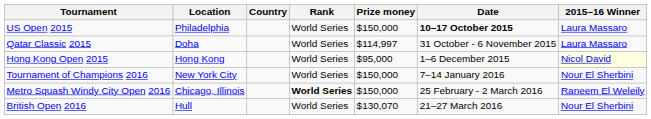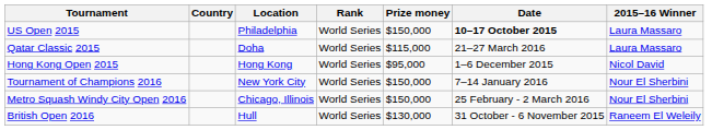columns swapped: Country <-> Location
Qatar Classic 2015 | Prize money: $114,997 -> $115,000
Qatar Classic 2015 | Date: 31 October - 6 November 2015 -> 21–27 March 2016
Hong Kong Open 2015 | 2015–16 Winner: lightyellow background -> no background
Metro Squash Windy City Open 2016 | Rank: bold -> normal
Metro Squash Windy City Open 2016 | 2015–16 Winner: Raneem El Weleily -> Nour El Sherbini
British Open 2016 | Prize money: $130,070 -> $130,000
British Open 2016 | Date: 21–27 March 2016 -> 31 October - 6 November 2015
British Open 2016 | 2015–16 Winner: Nour El Sherbini -> Raneem El Weleily
